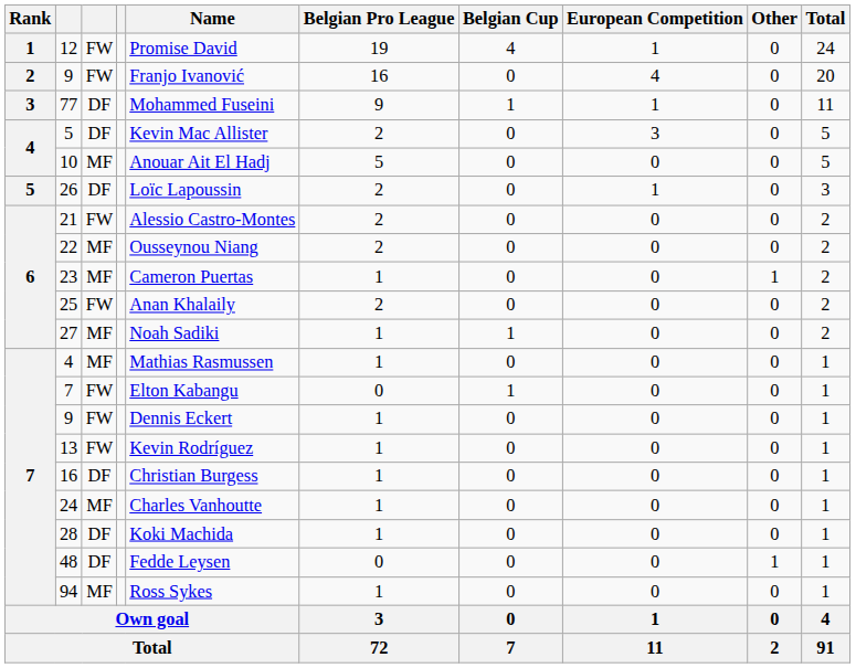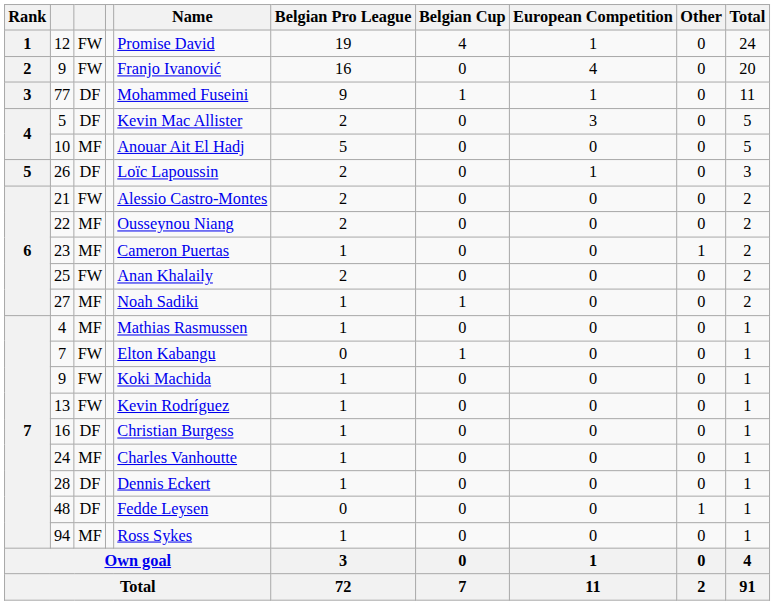7 / 9 | Name: Dennis Eckert -> Koki Machida
28 | Name: Koki Machida -> Dennis Eckert
